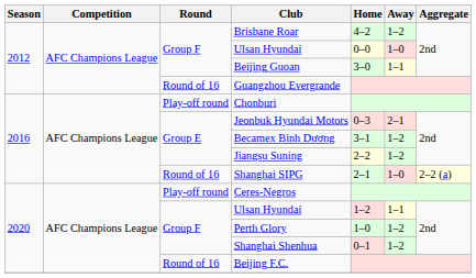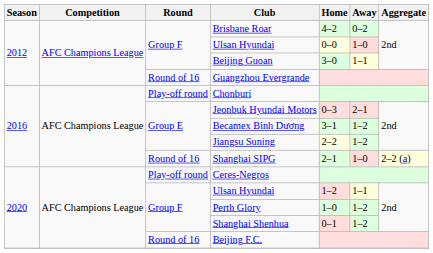Brisbane Roar | Away: 1–2 -> 0–2
